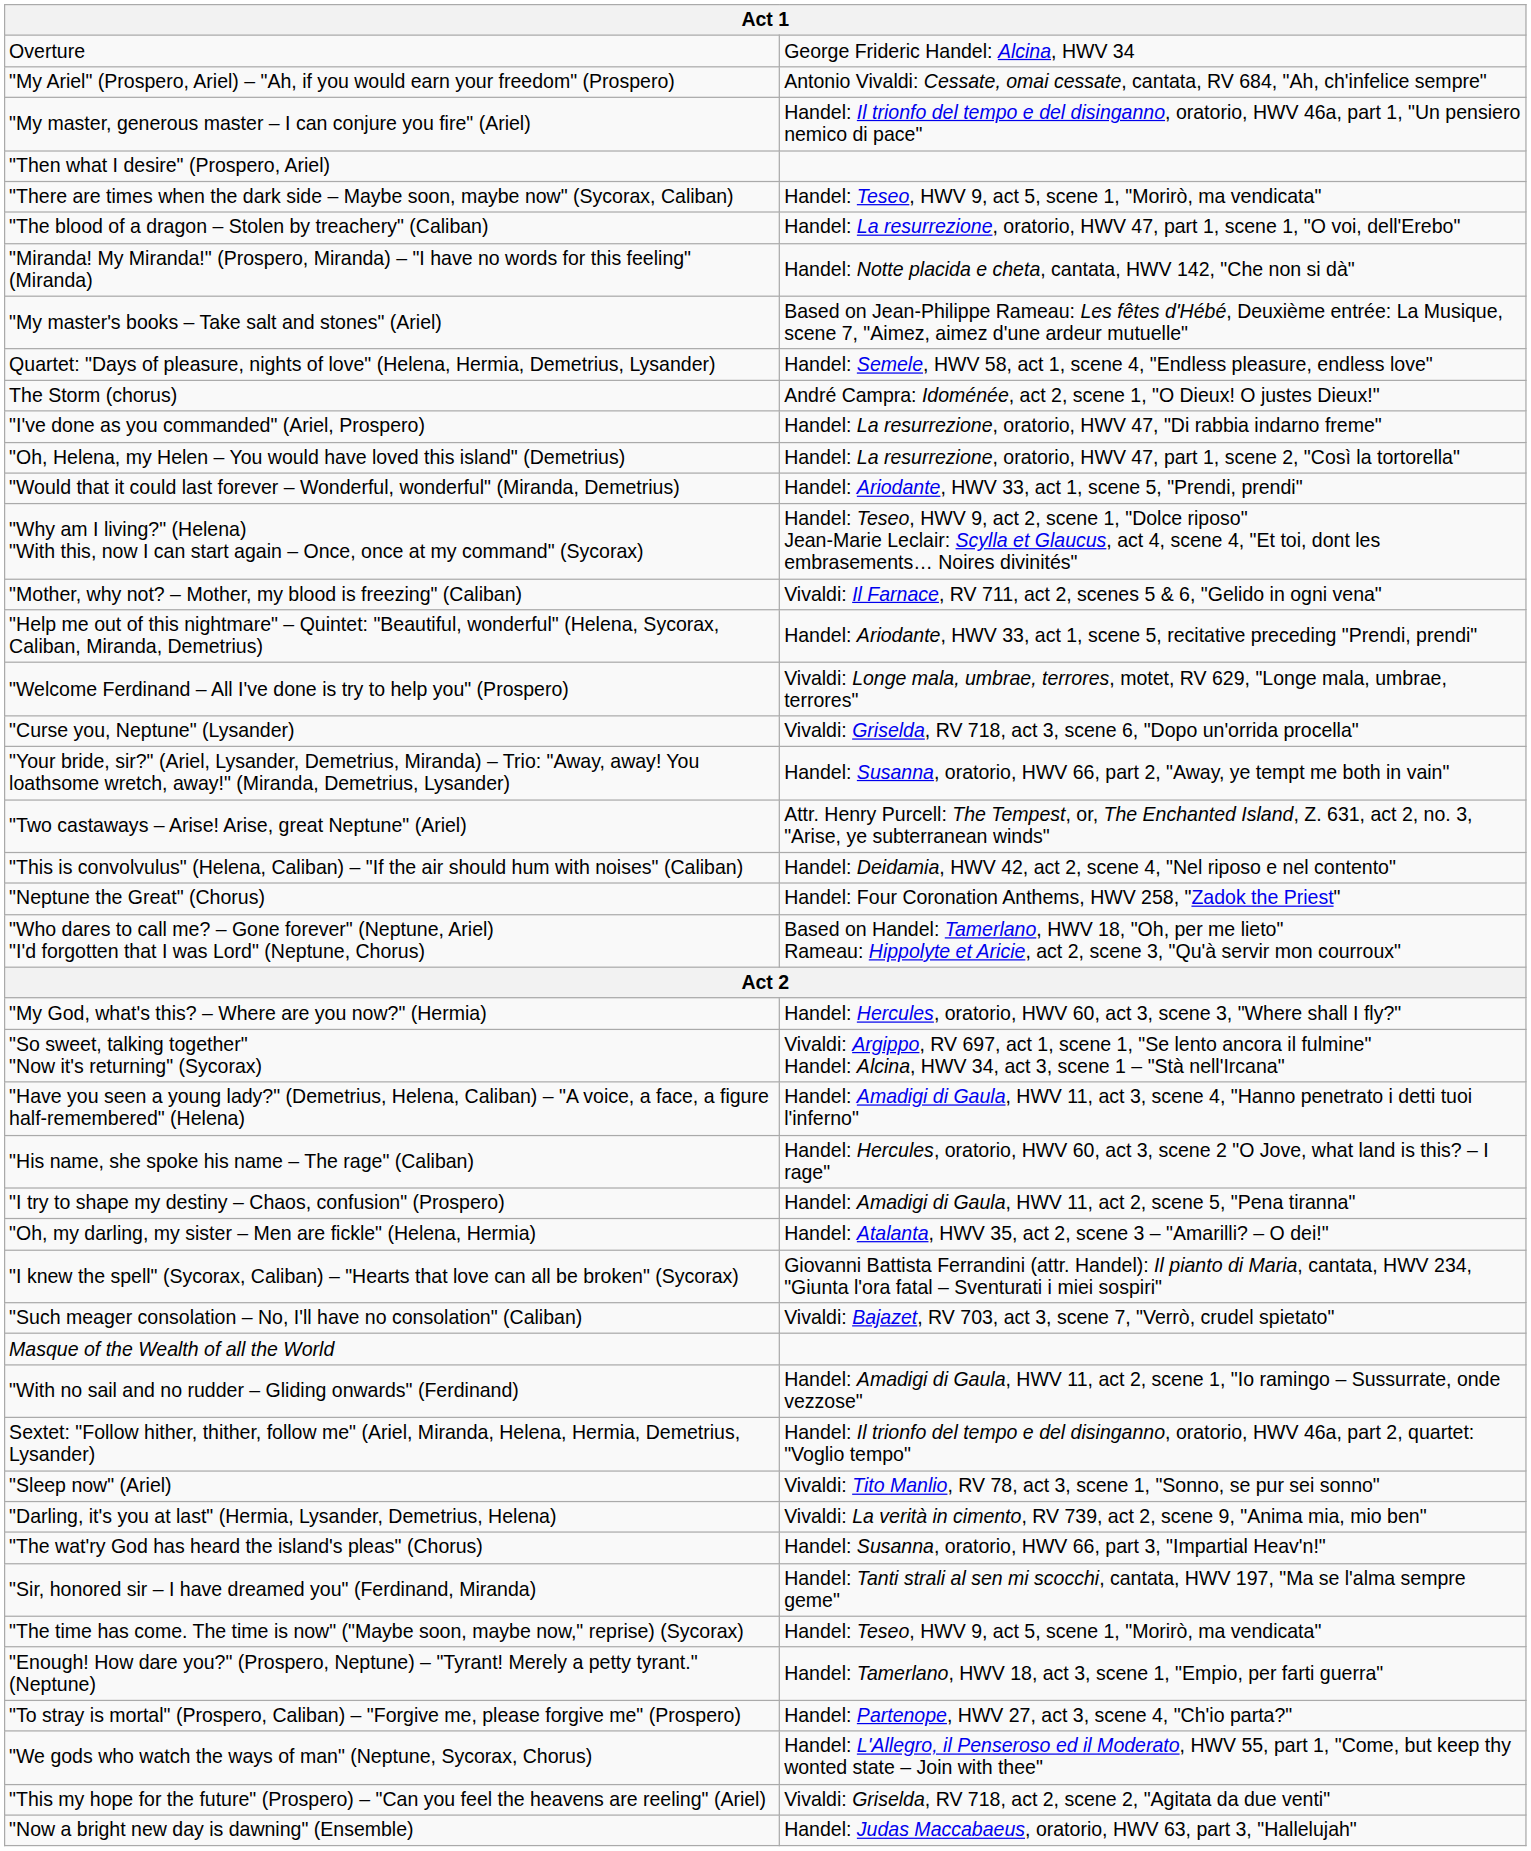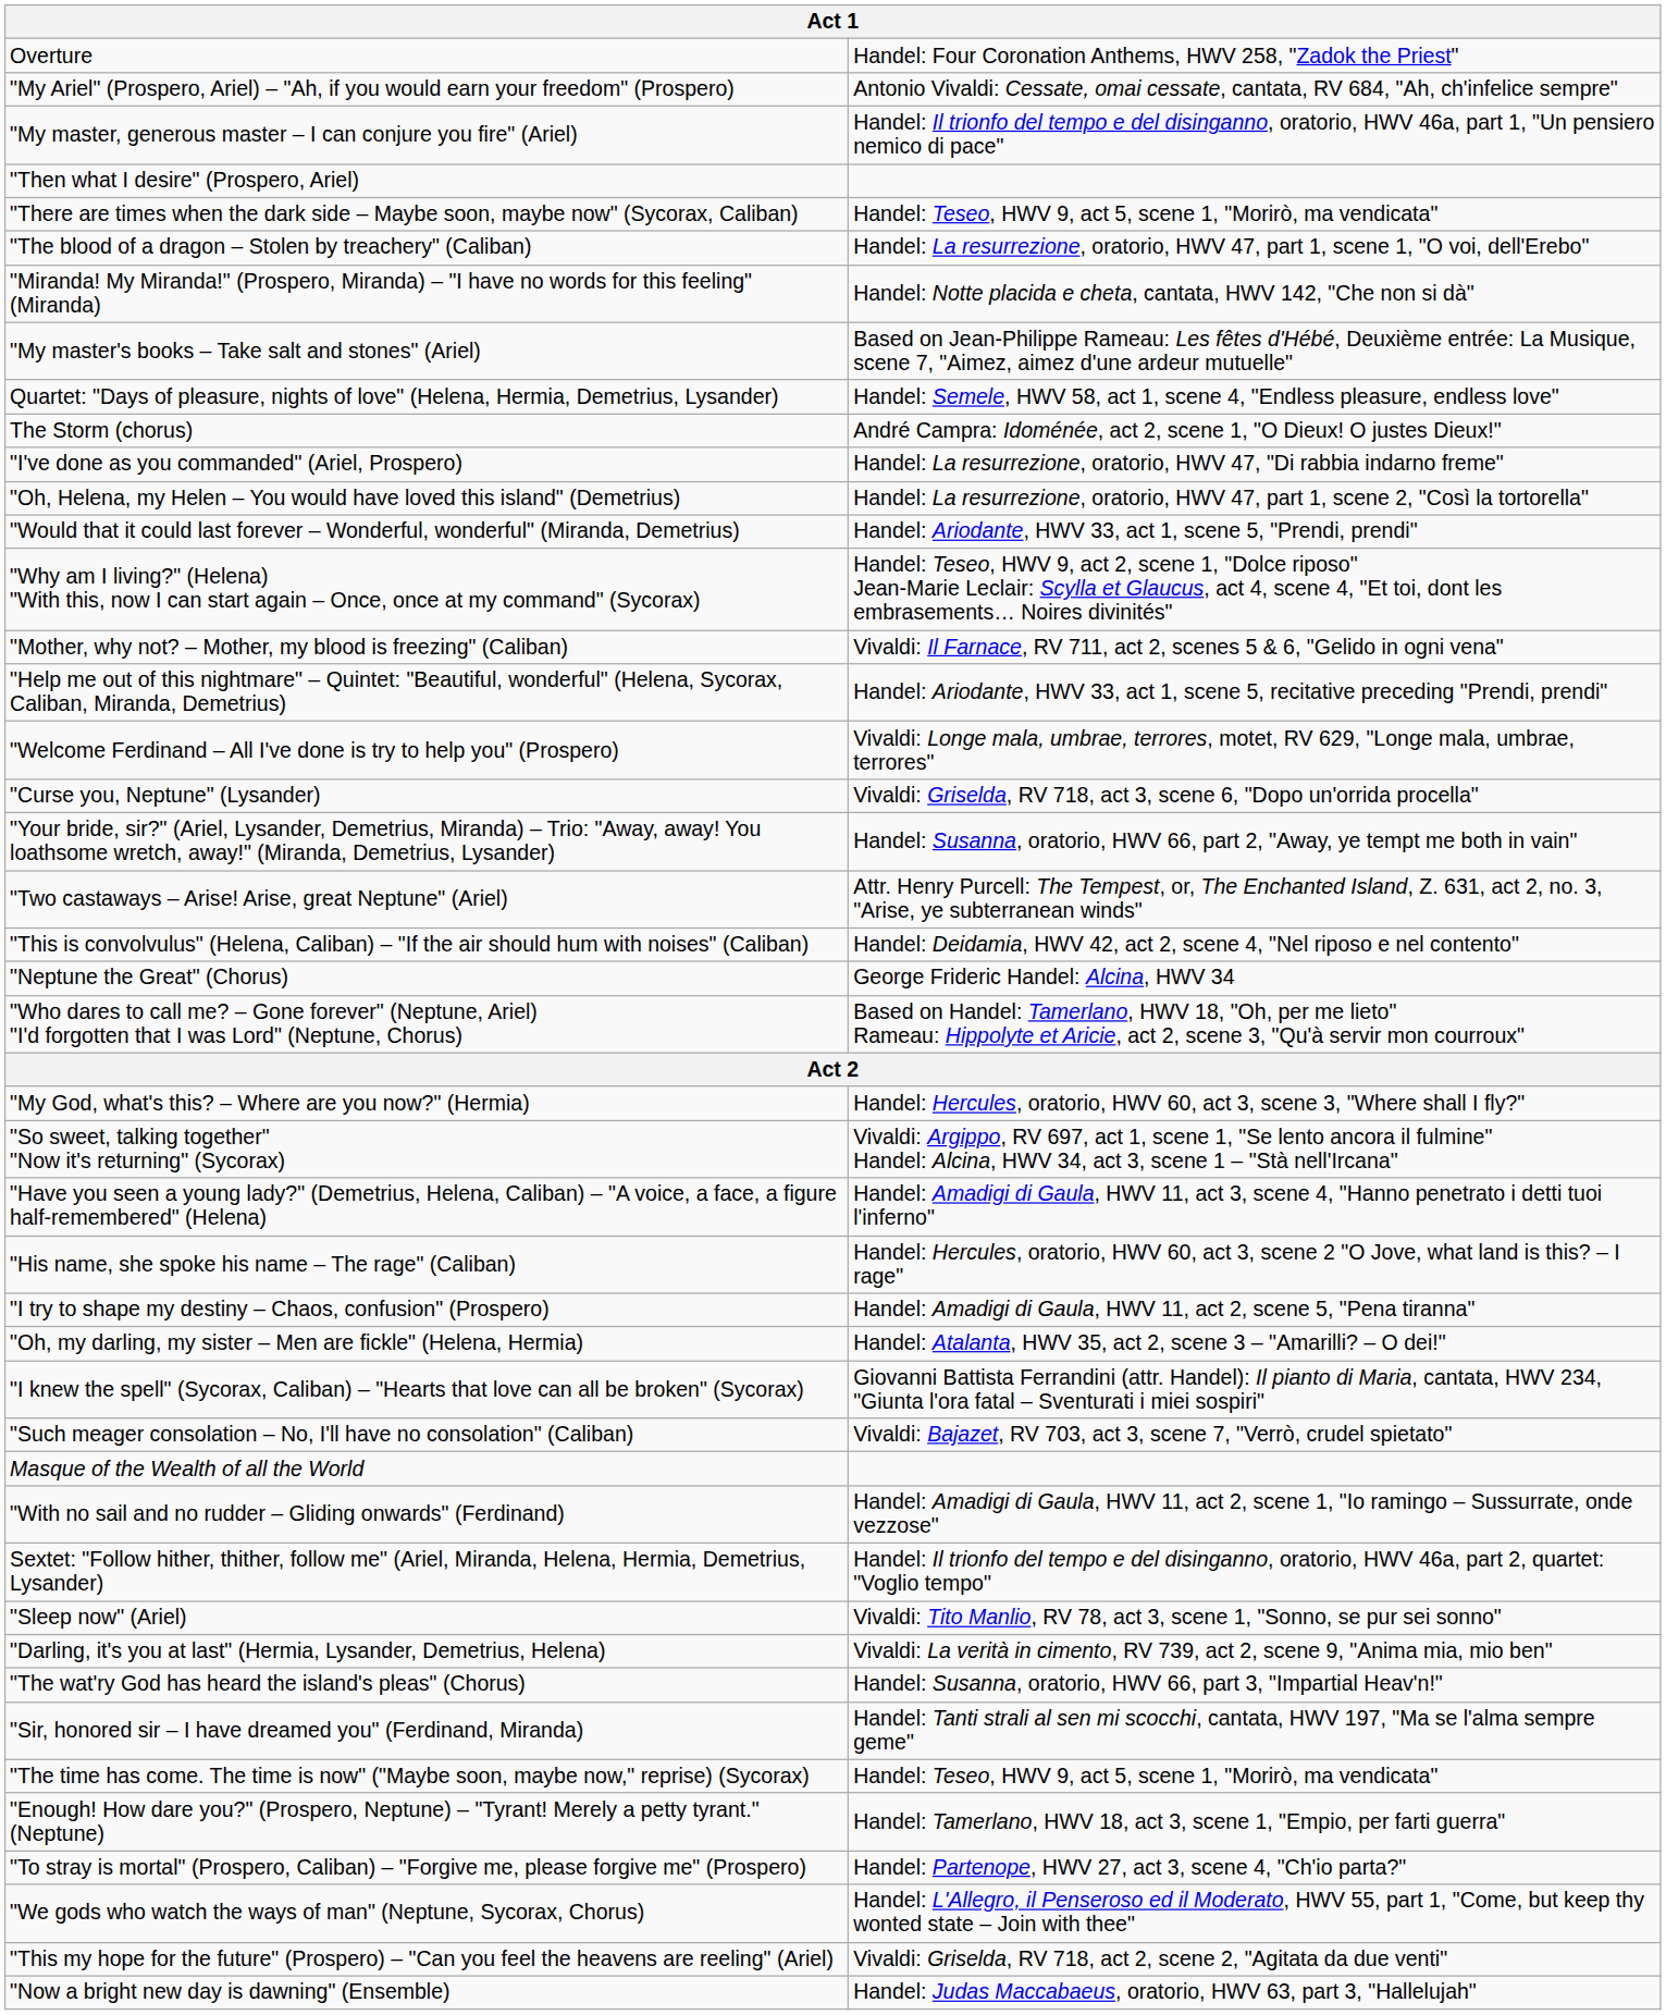Overture | column 2: George Frideric Handel: Alcina, HWV 34 -> Handel: Four Coronation Anthems, HWV 258, "Zadok the Priest"
"Neptune the Great" (Chorus) | column 2: Handel: Four Coronation Anthems, HWV 258, "Zadok the Priest" -> George Frideric Handel: Alcina, HWV 34
